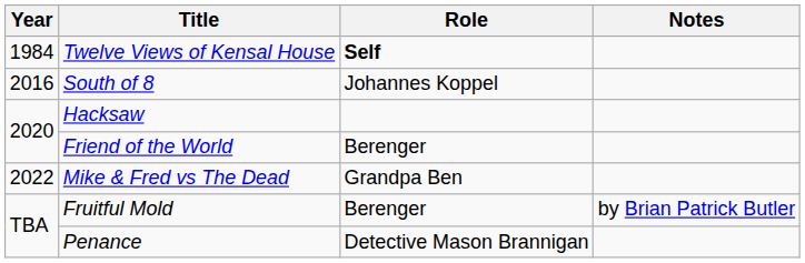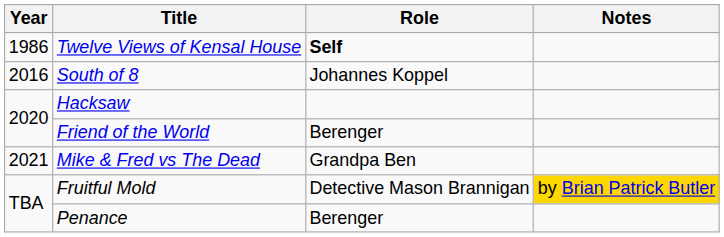Twelve Views of Kensal House | Year: 1984 -> 1986
Mike & Fred vs The Dead | Year: 2022 -> 2021
Fruitful Mold | Role: Berenger -> Detective Mason Brannigan
Fruitful Mold | Notes: no background -> gold background
Penance | Role: Detective Mason Brannigan -> Berenger
